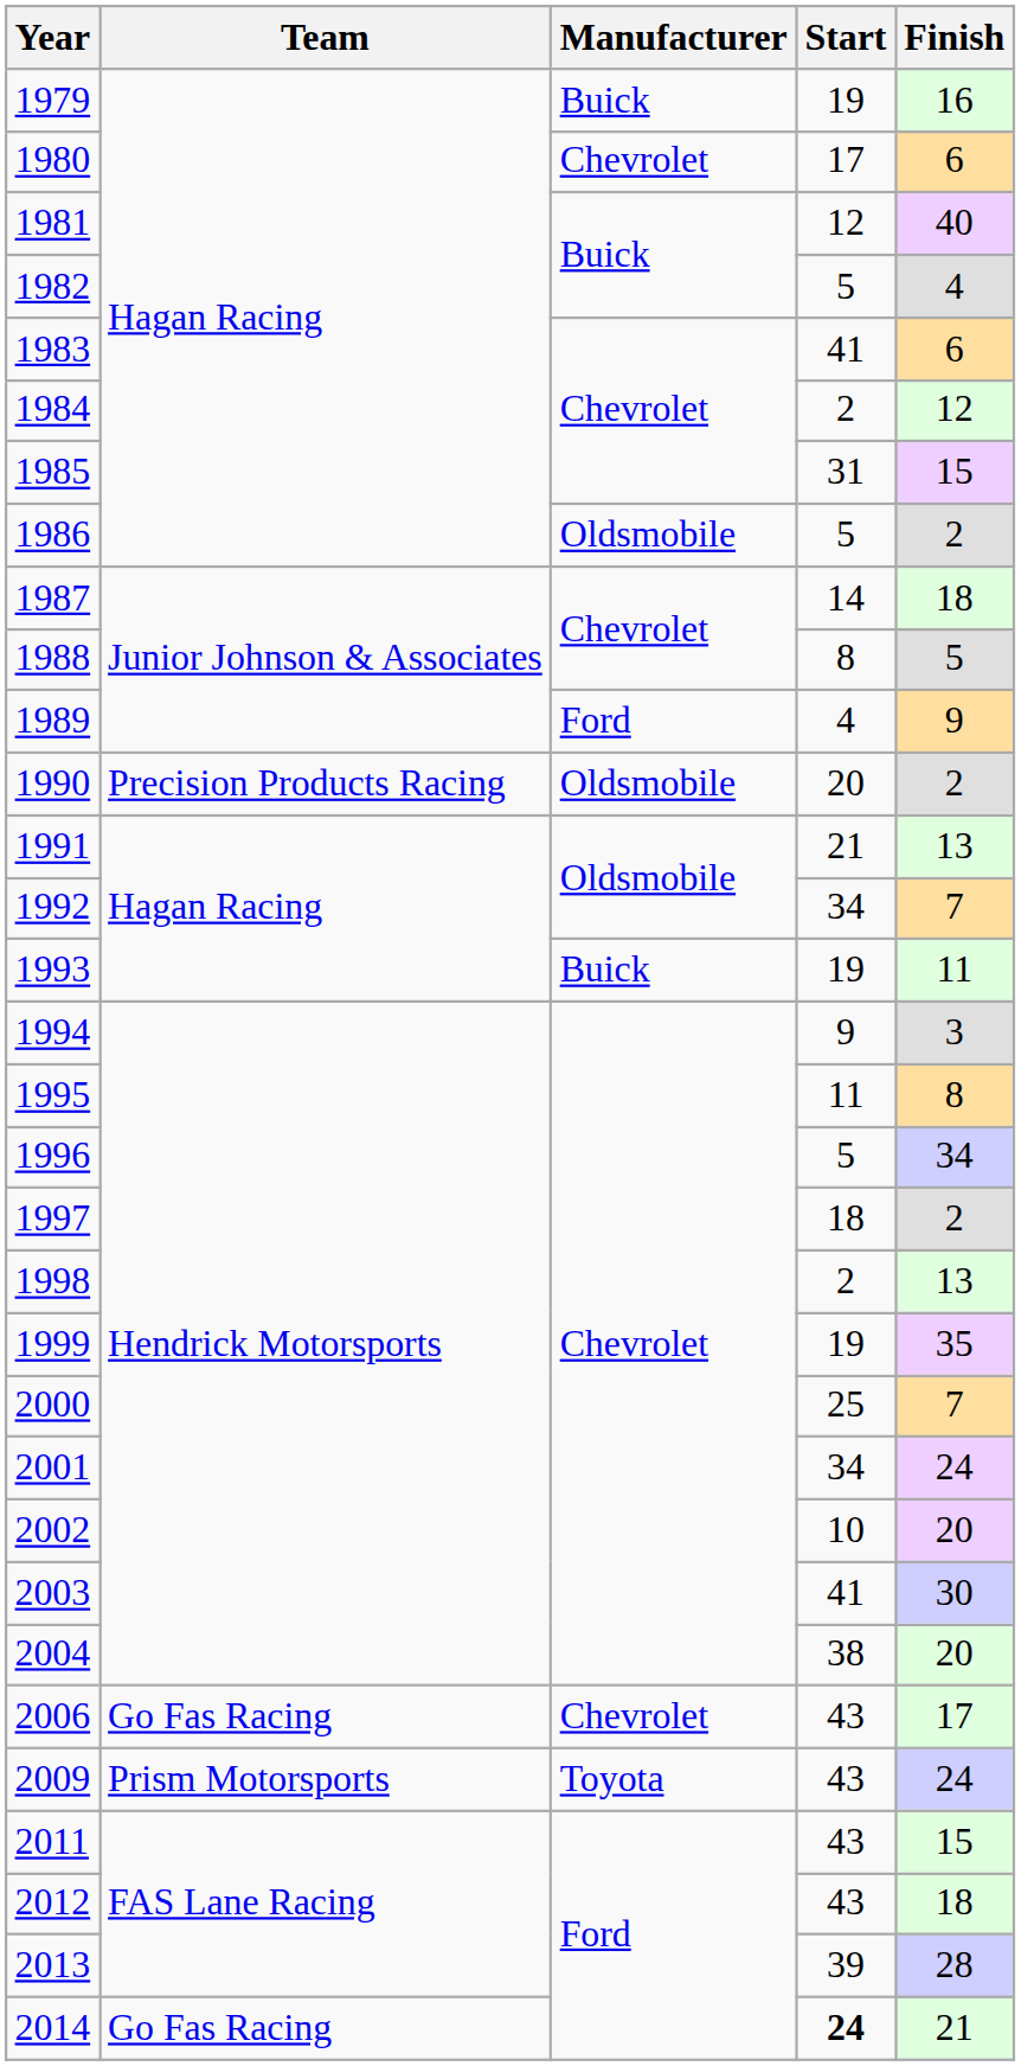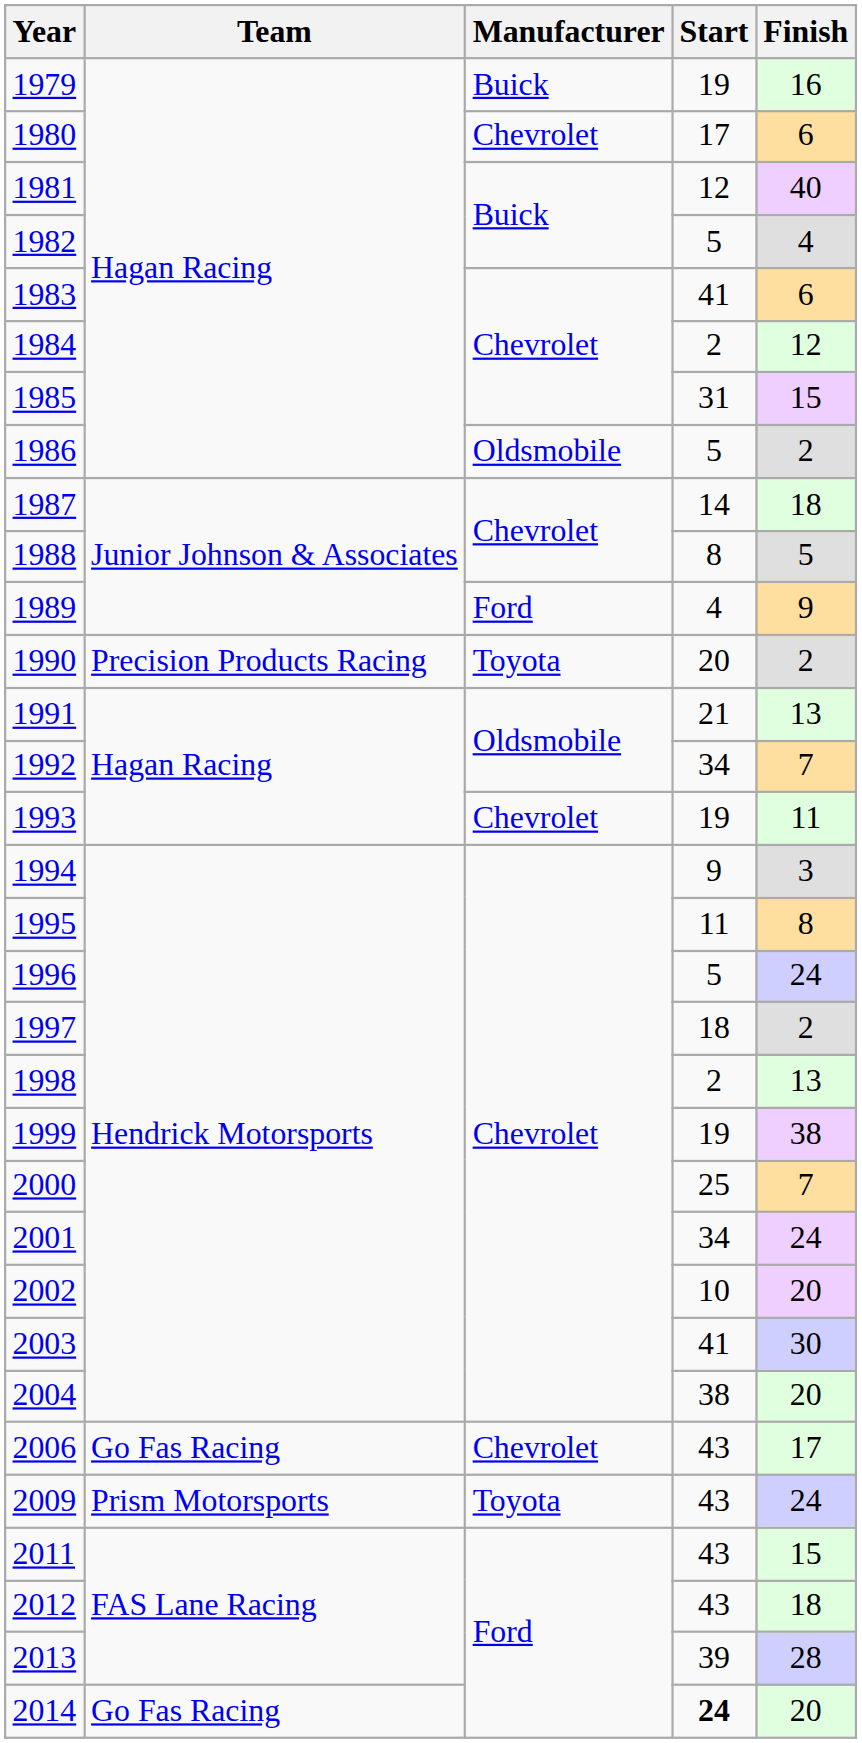1990 | Manufacturer: Oldsmobile -> Toyota
1993 | Manufacturer: Buick -> Chevrolet
1996 | Finish: 34 -> 24
1999 | Finish: 35 -> 38
2014 | Finish: 21 -> 20
